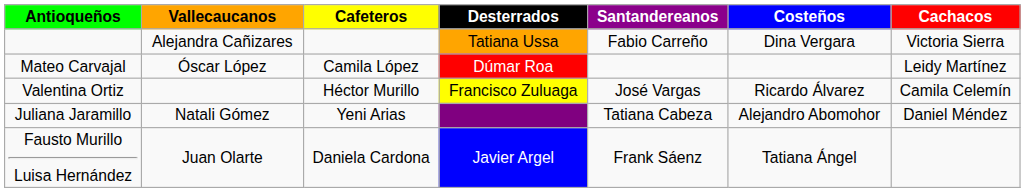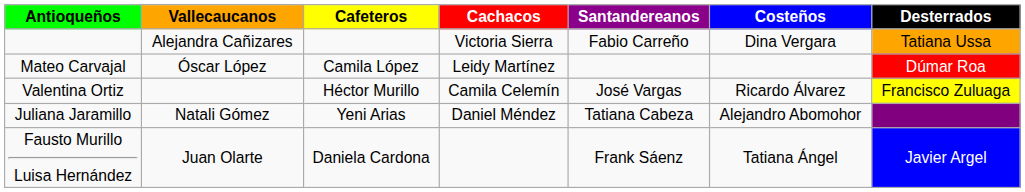columns swapped: Cachacos <-> Desterrados
